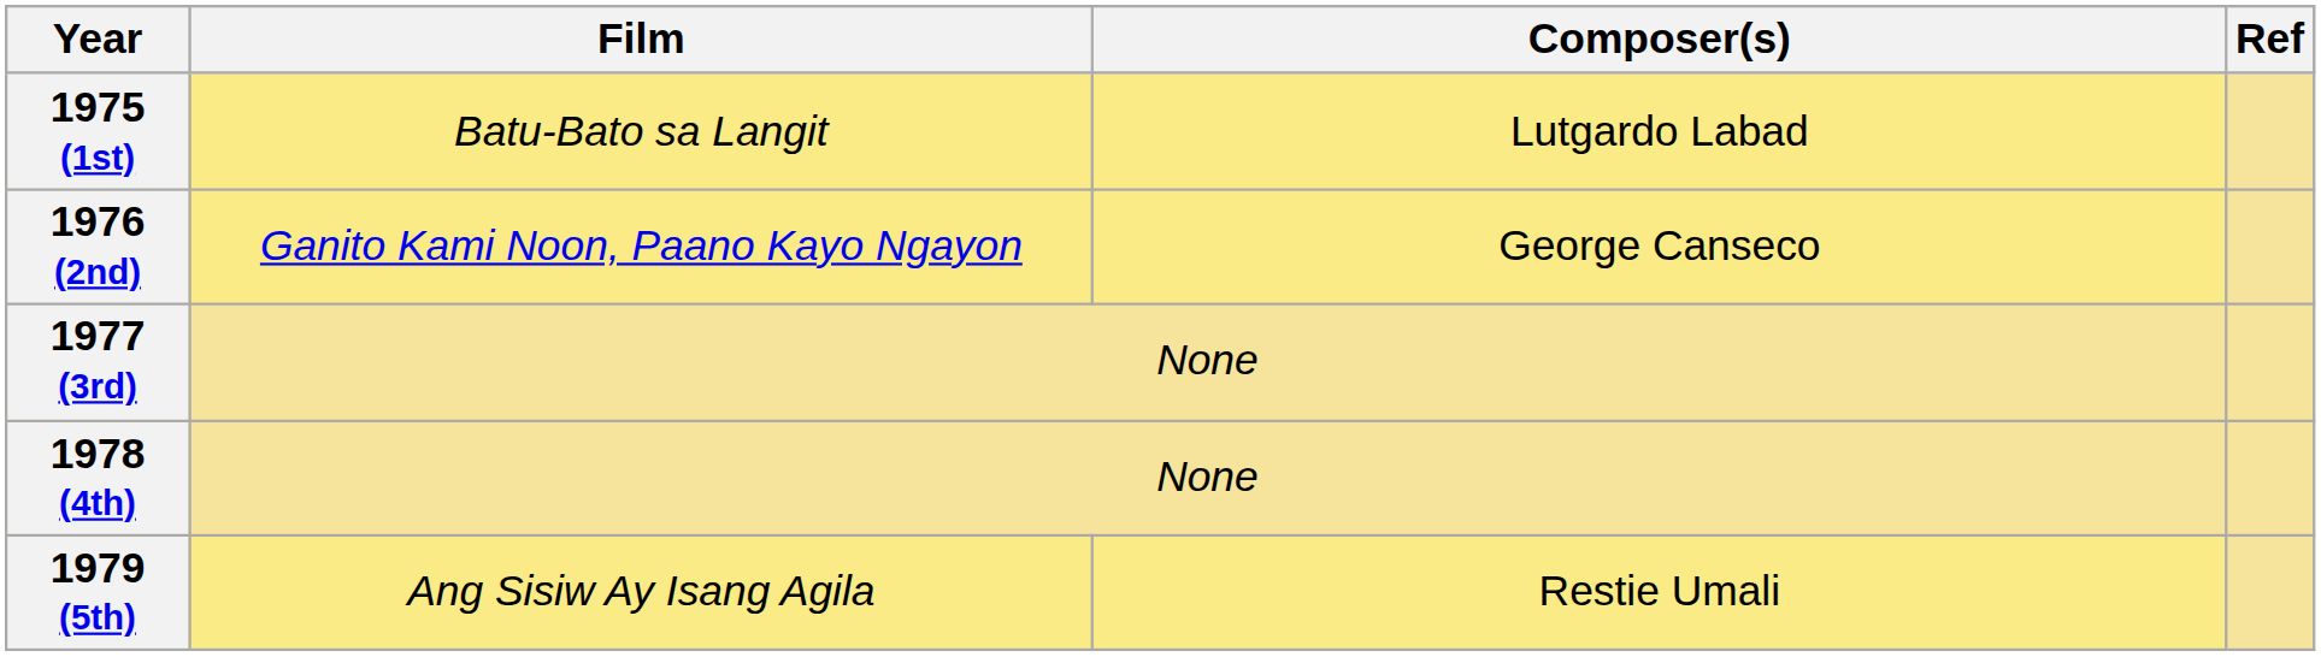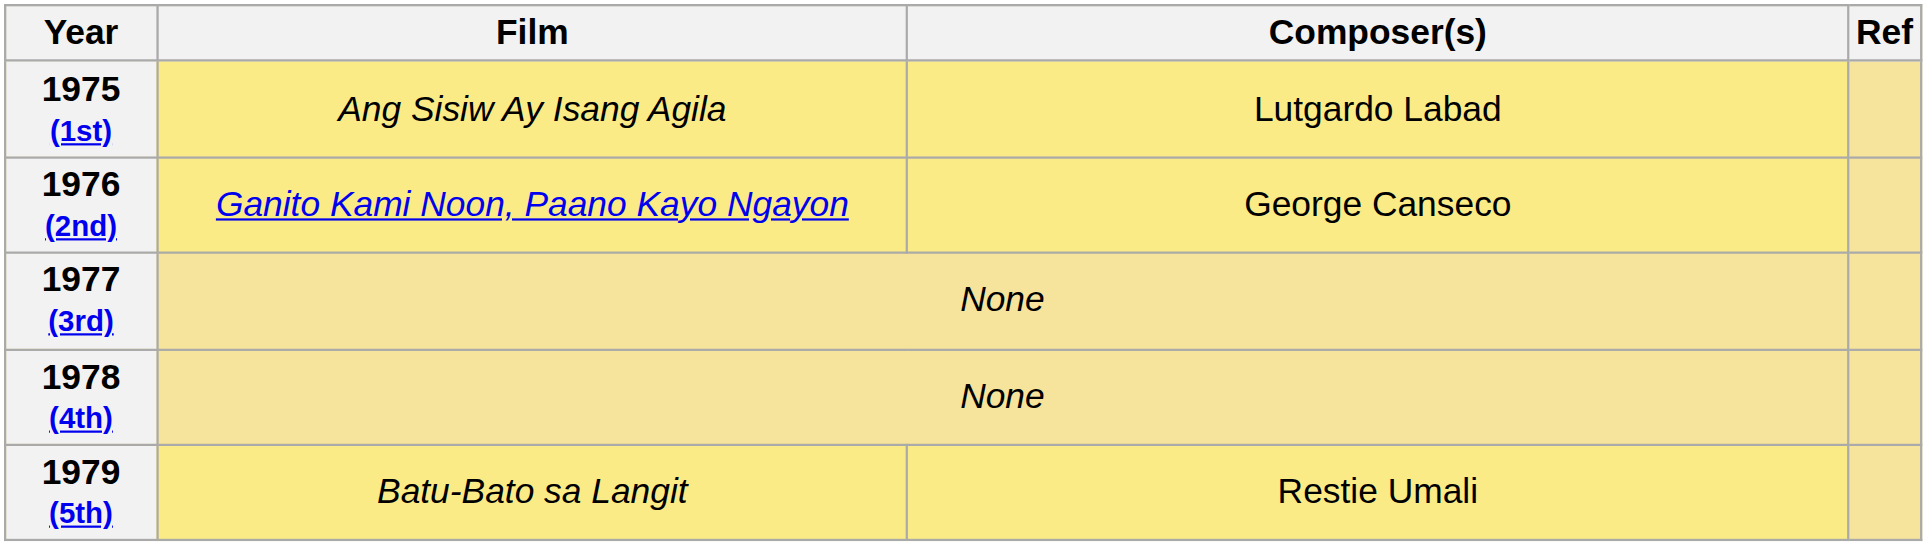1975 (1st) | Film: Batu-Bato sa Langit -> Ang Sisiw Ay Isang Agila
1979 (5th) | Film: Ang Sisiw Ay Isang Agila -> Batu-Bato sa Langit
